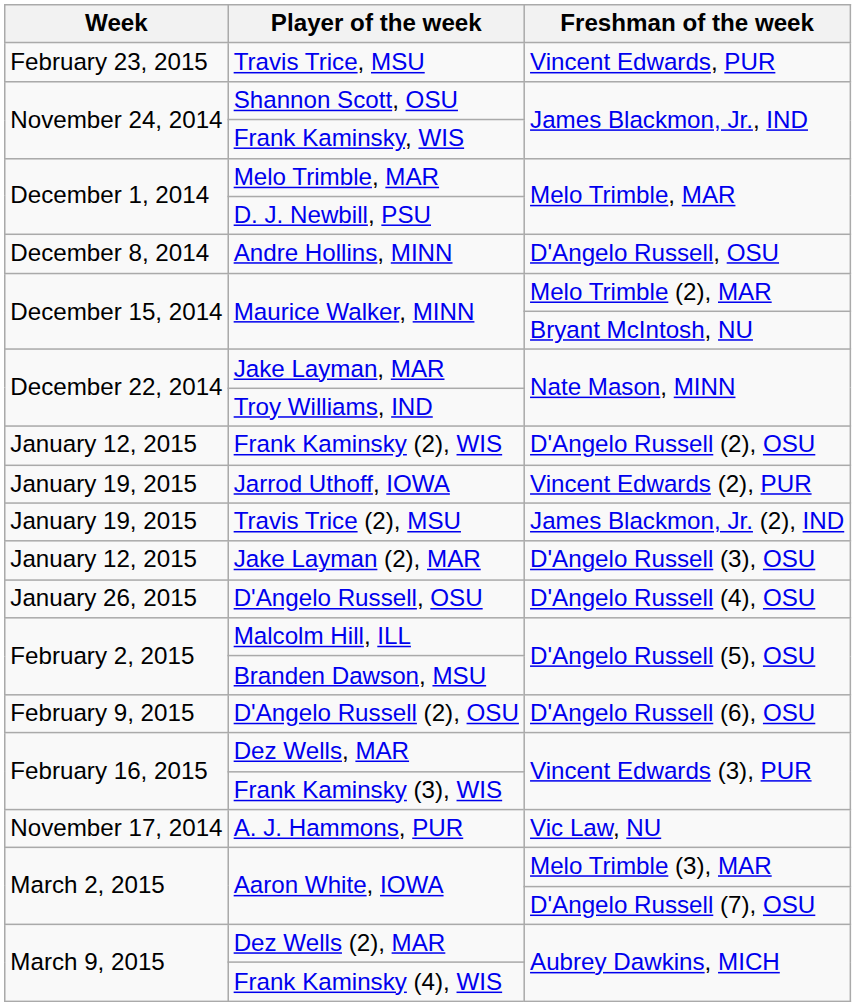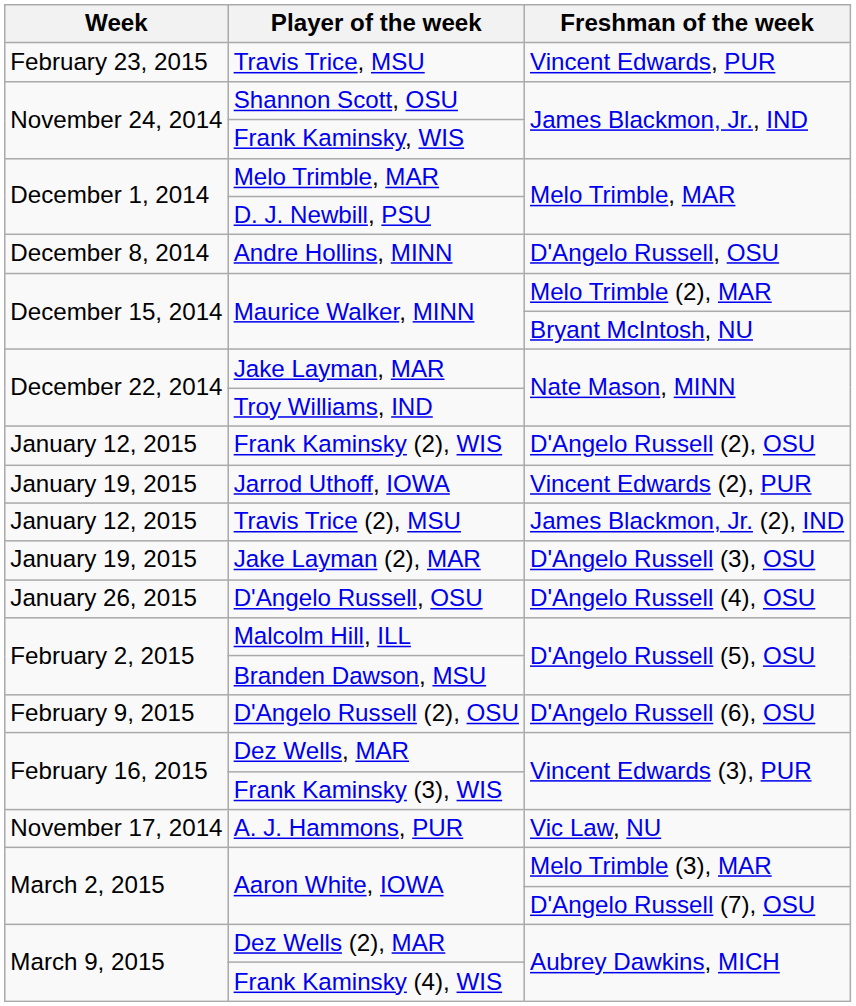Travis Trice (2), MSU | Week: January 19, 2015 -> January 12, 2015
Jake Layman (2), MAR | Week: January 12, 2015 -> January 19, 2015
